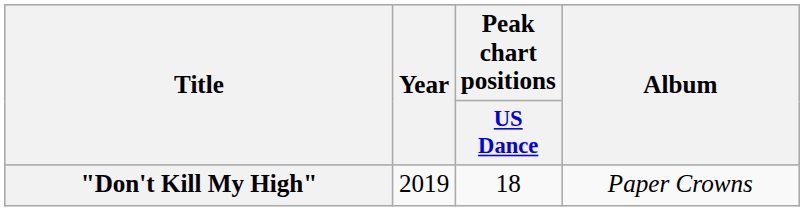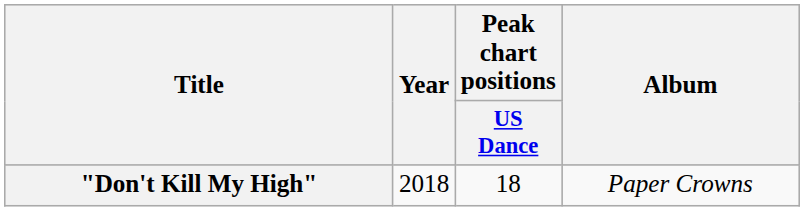"Don't Kill My High" | Year: 2019 -> 2018
